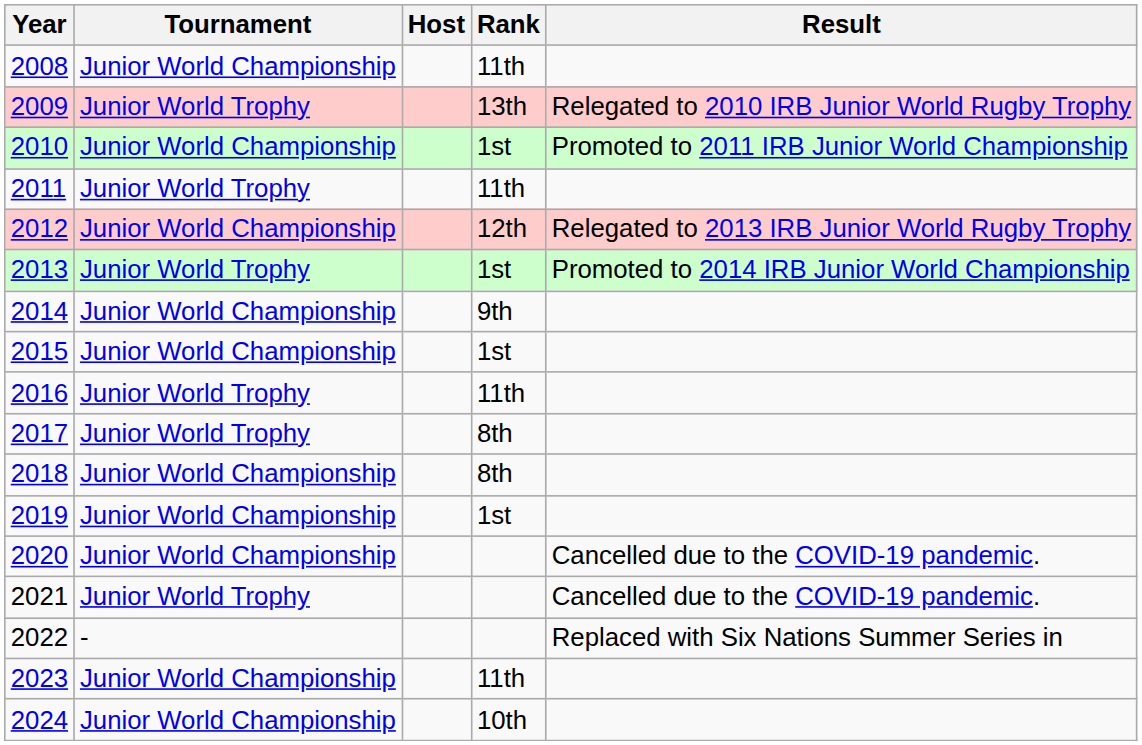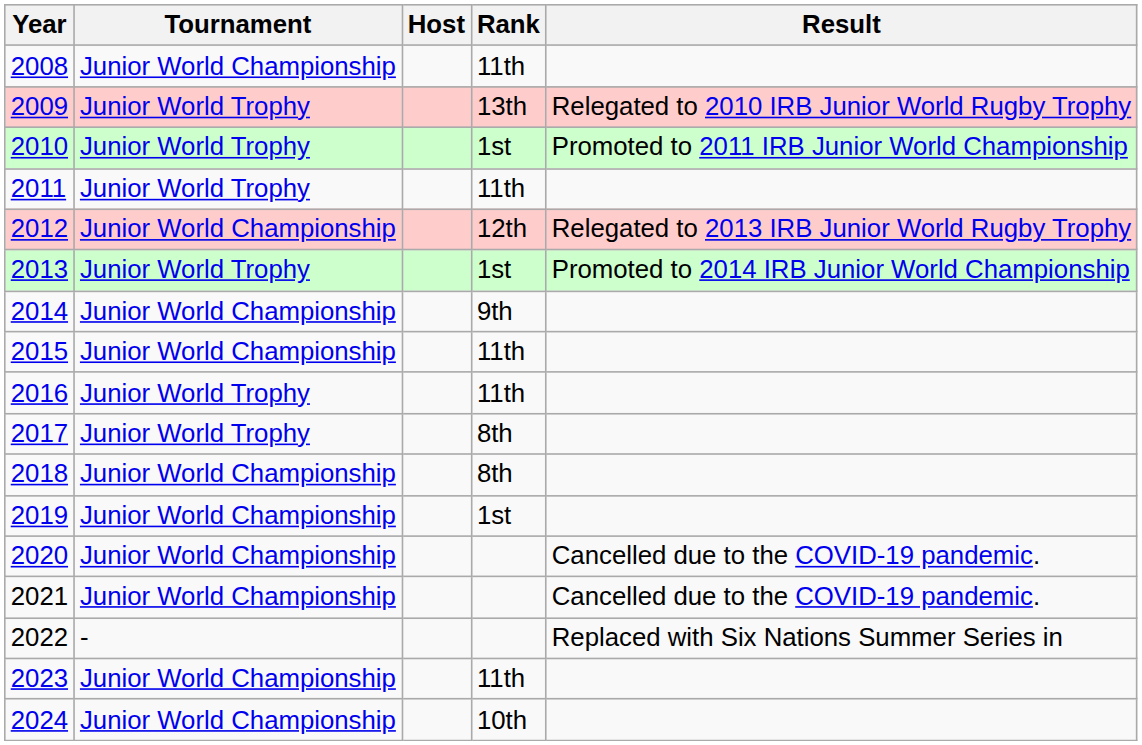2010 | Tournament: Junior World Championship -> Junior World Trophy
2015 | Rank: 1st -> 11th
2021 | Tournament: Junior World Trophy -> Junior World Championship
